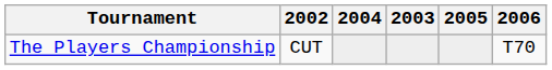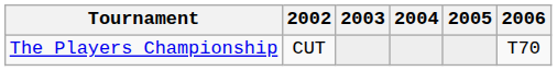columns swapped: 2003 <-> 2004
